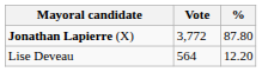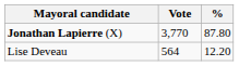Jonathan Lapierre (X) | Vote: 3,772 -> 3,770
